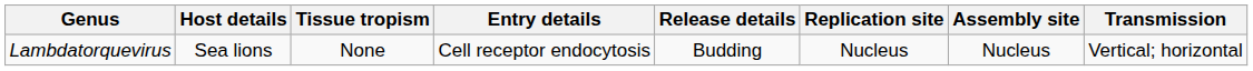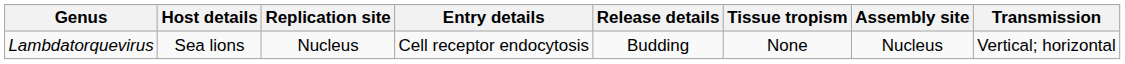columns swapped: Tissue tropism <-> Replication site
